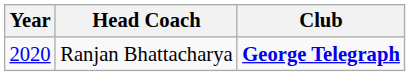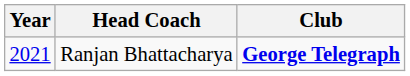Ranjan Bhattacharya | Year: 2020 -> 2021
